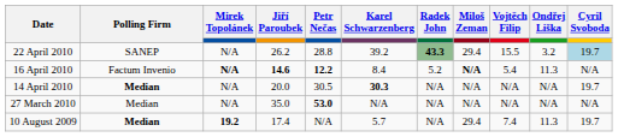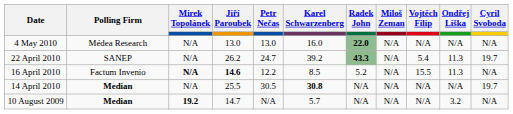+ row: 4 May 2010 | Médea Research | N/A | 13.0 | 13.0 | 16.0 | 22.0 | N/A | N/A | N/A | N/A
22 April 2010 | Petr Nečas: 28.8 -> 24.7
22 April 2010 | Miloš Zeman: 29.4 -> N/A
22 April 2010 | Vojtěch Filip: 15.5 -> 5.4
22 April 2010 | Ondřej Liška: 3.2 -> 11.3
22 April 2010 | Cyril Svoboda: lightblue background -> no background
16 April 2010 | Petr Nečas: bold -> normal
16 April 2010 | Karel Schwarzenberg: 8.4 -> 8.5
16 April 2010 | Miloš Zeman: bold -> normal
16 April 2010 | Vojtěch Filip: 5.4 -> 15.5
14 April 2010 | Jiří Paroubek: 20.0 -> 25.5
14 April 2010 | Karel Schwarzenberg: 30.3 -> 30.8
- row: 27 March 2010 | Median | N/A | 35.0 | 53.0 | N/A | N/A | N/A | N/A | N/A | N/A
10 August 2009 | Jiří Paroubek: 17.4 -> 14.7
10 August 2009 | Miloš Zeman: 29.4 -> N/A
10 August 2009 | Vojtěch Filip: 7.4 -> N/A
10 August 2009 | Ondřej Liška: 11.3 -> 3.2
10 August 2009 | Cyril Svoboda: 19.7 -> N/A
